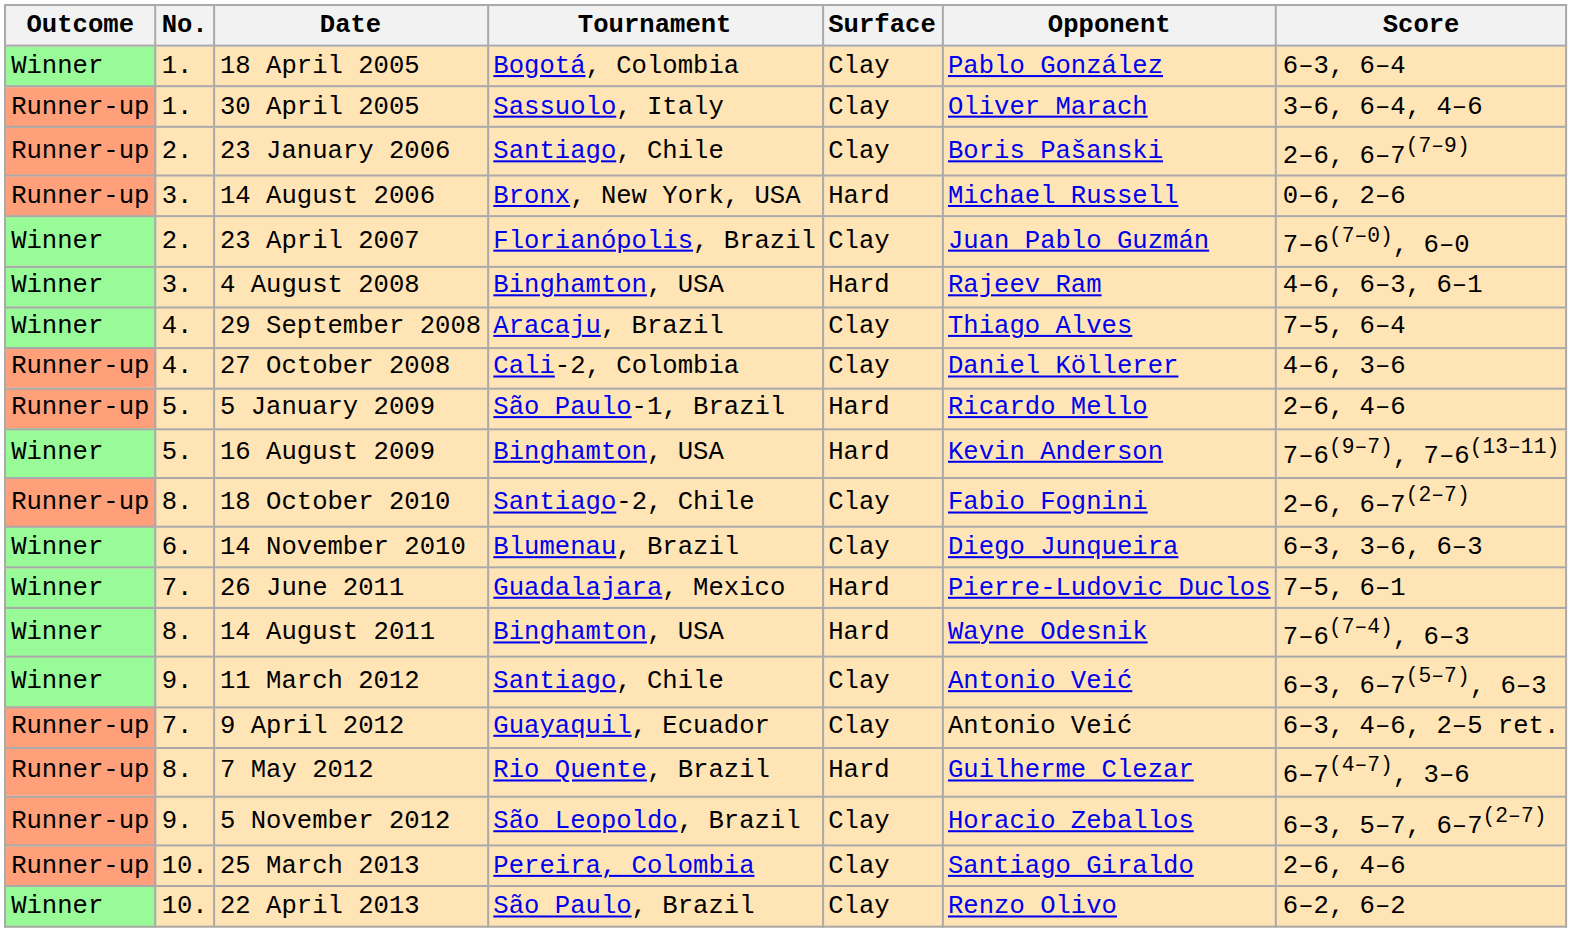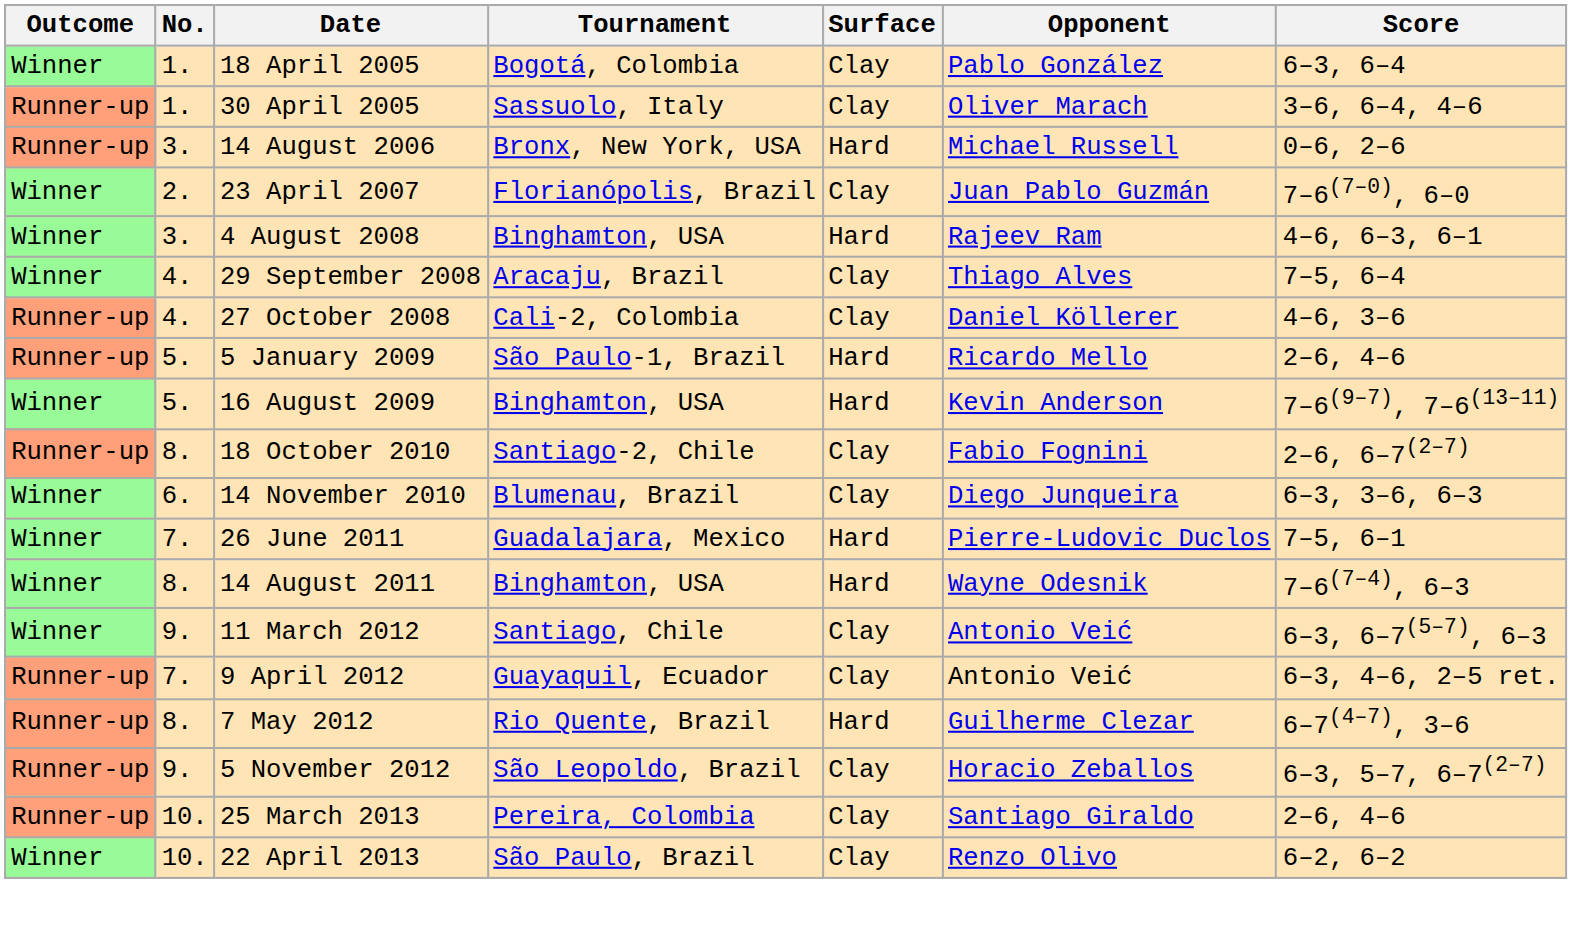- row: Runner-up | 2. | 23 January 2006 | Santiago, Chile | Clay | Boris Pašanski | 2–6, 6–7(7–9)
